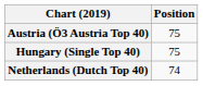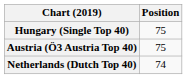rows swapped: Austria (Ö3 Austria Top 40) <-> Hungary (Single Top 40)
